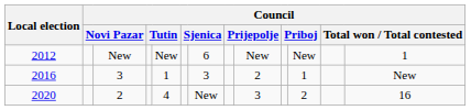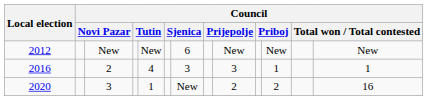2012 | column 13: 1 -> New
2016 | column 3: 3 -> 2
2016 | column 5: 1 -> 4
2016 | column 9: 2 -> 3
2016 | column 13: New -> 1
2020 | column 3: 2 -> 3
2020 | column 5: 4 -> 1
2020 | column 9: 3 -> 2
